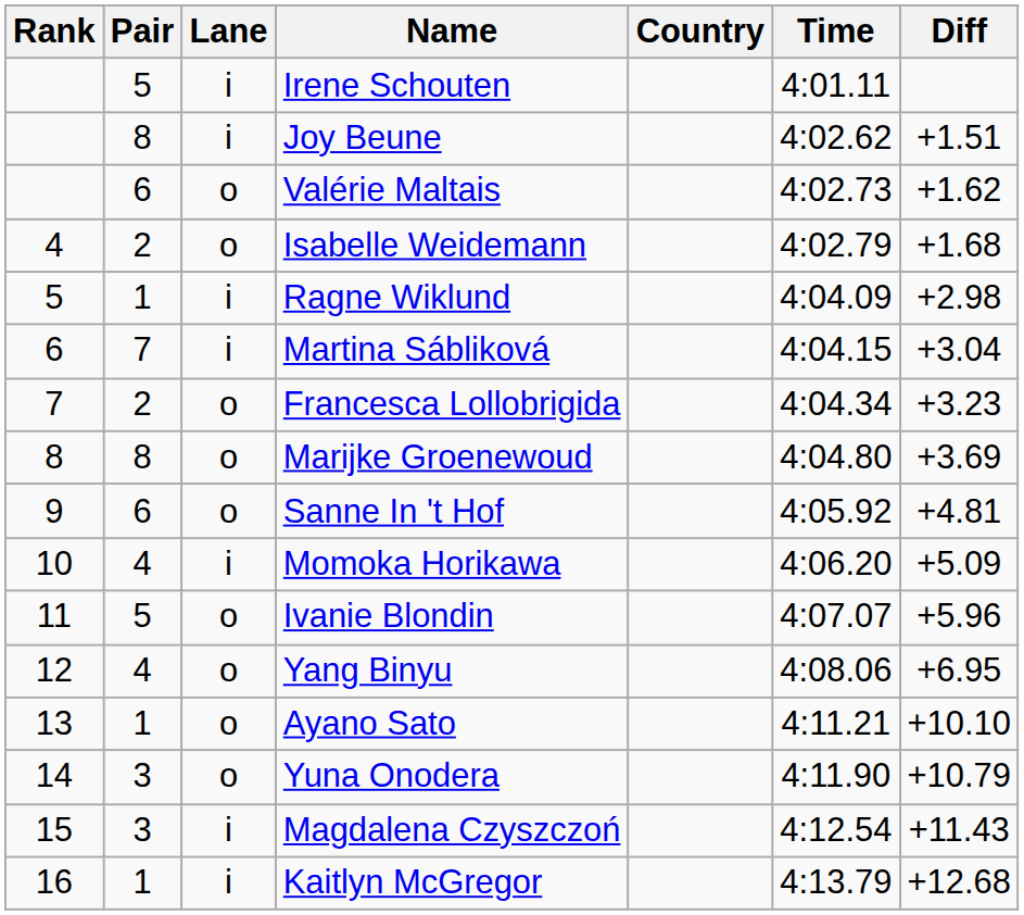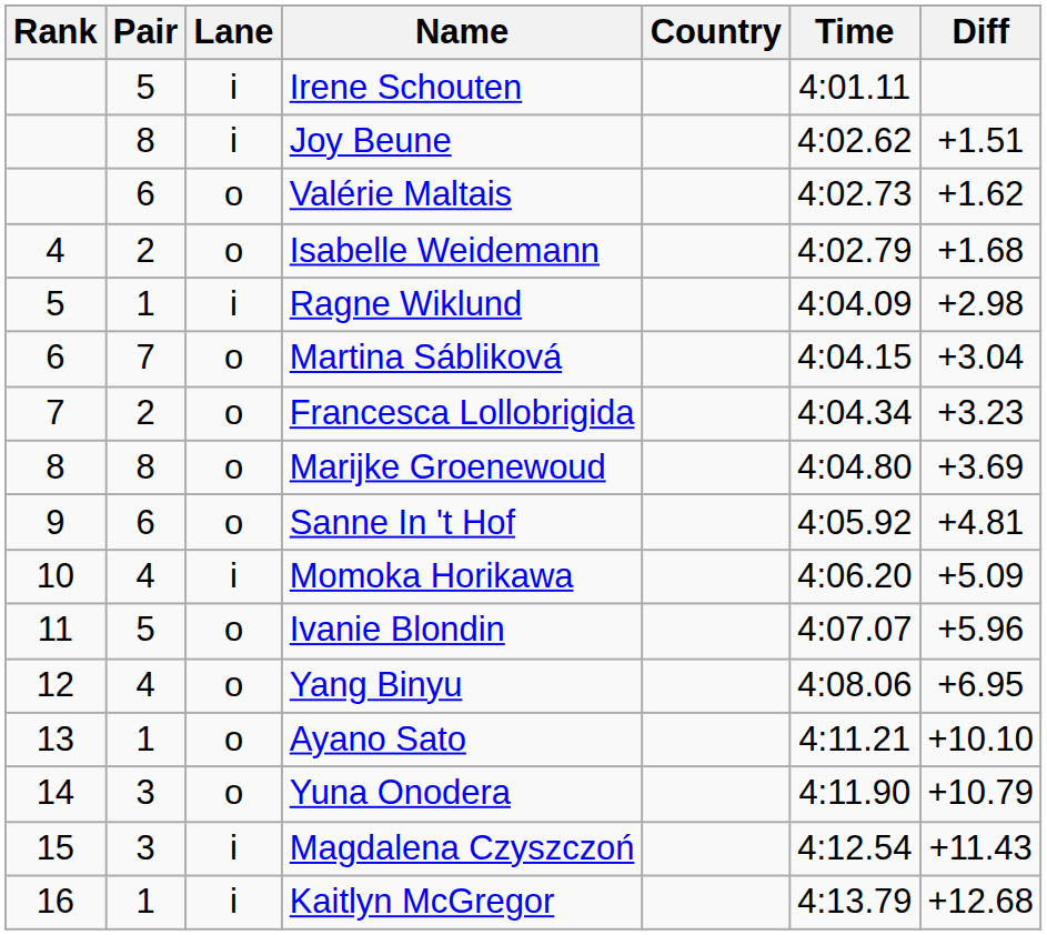Martina Sábliková | Lane: i -> o
